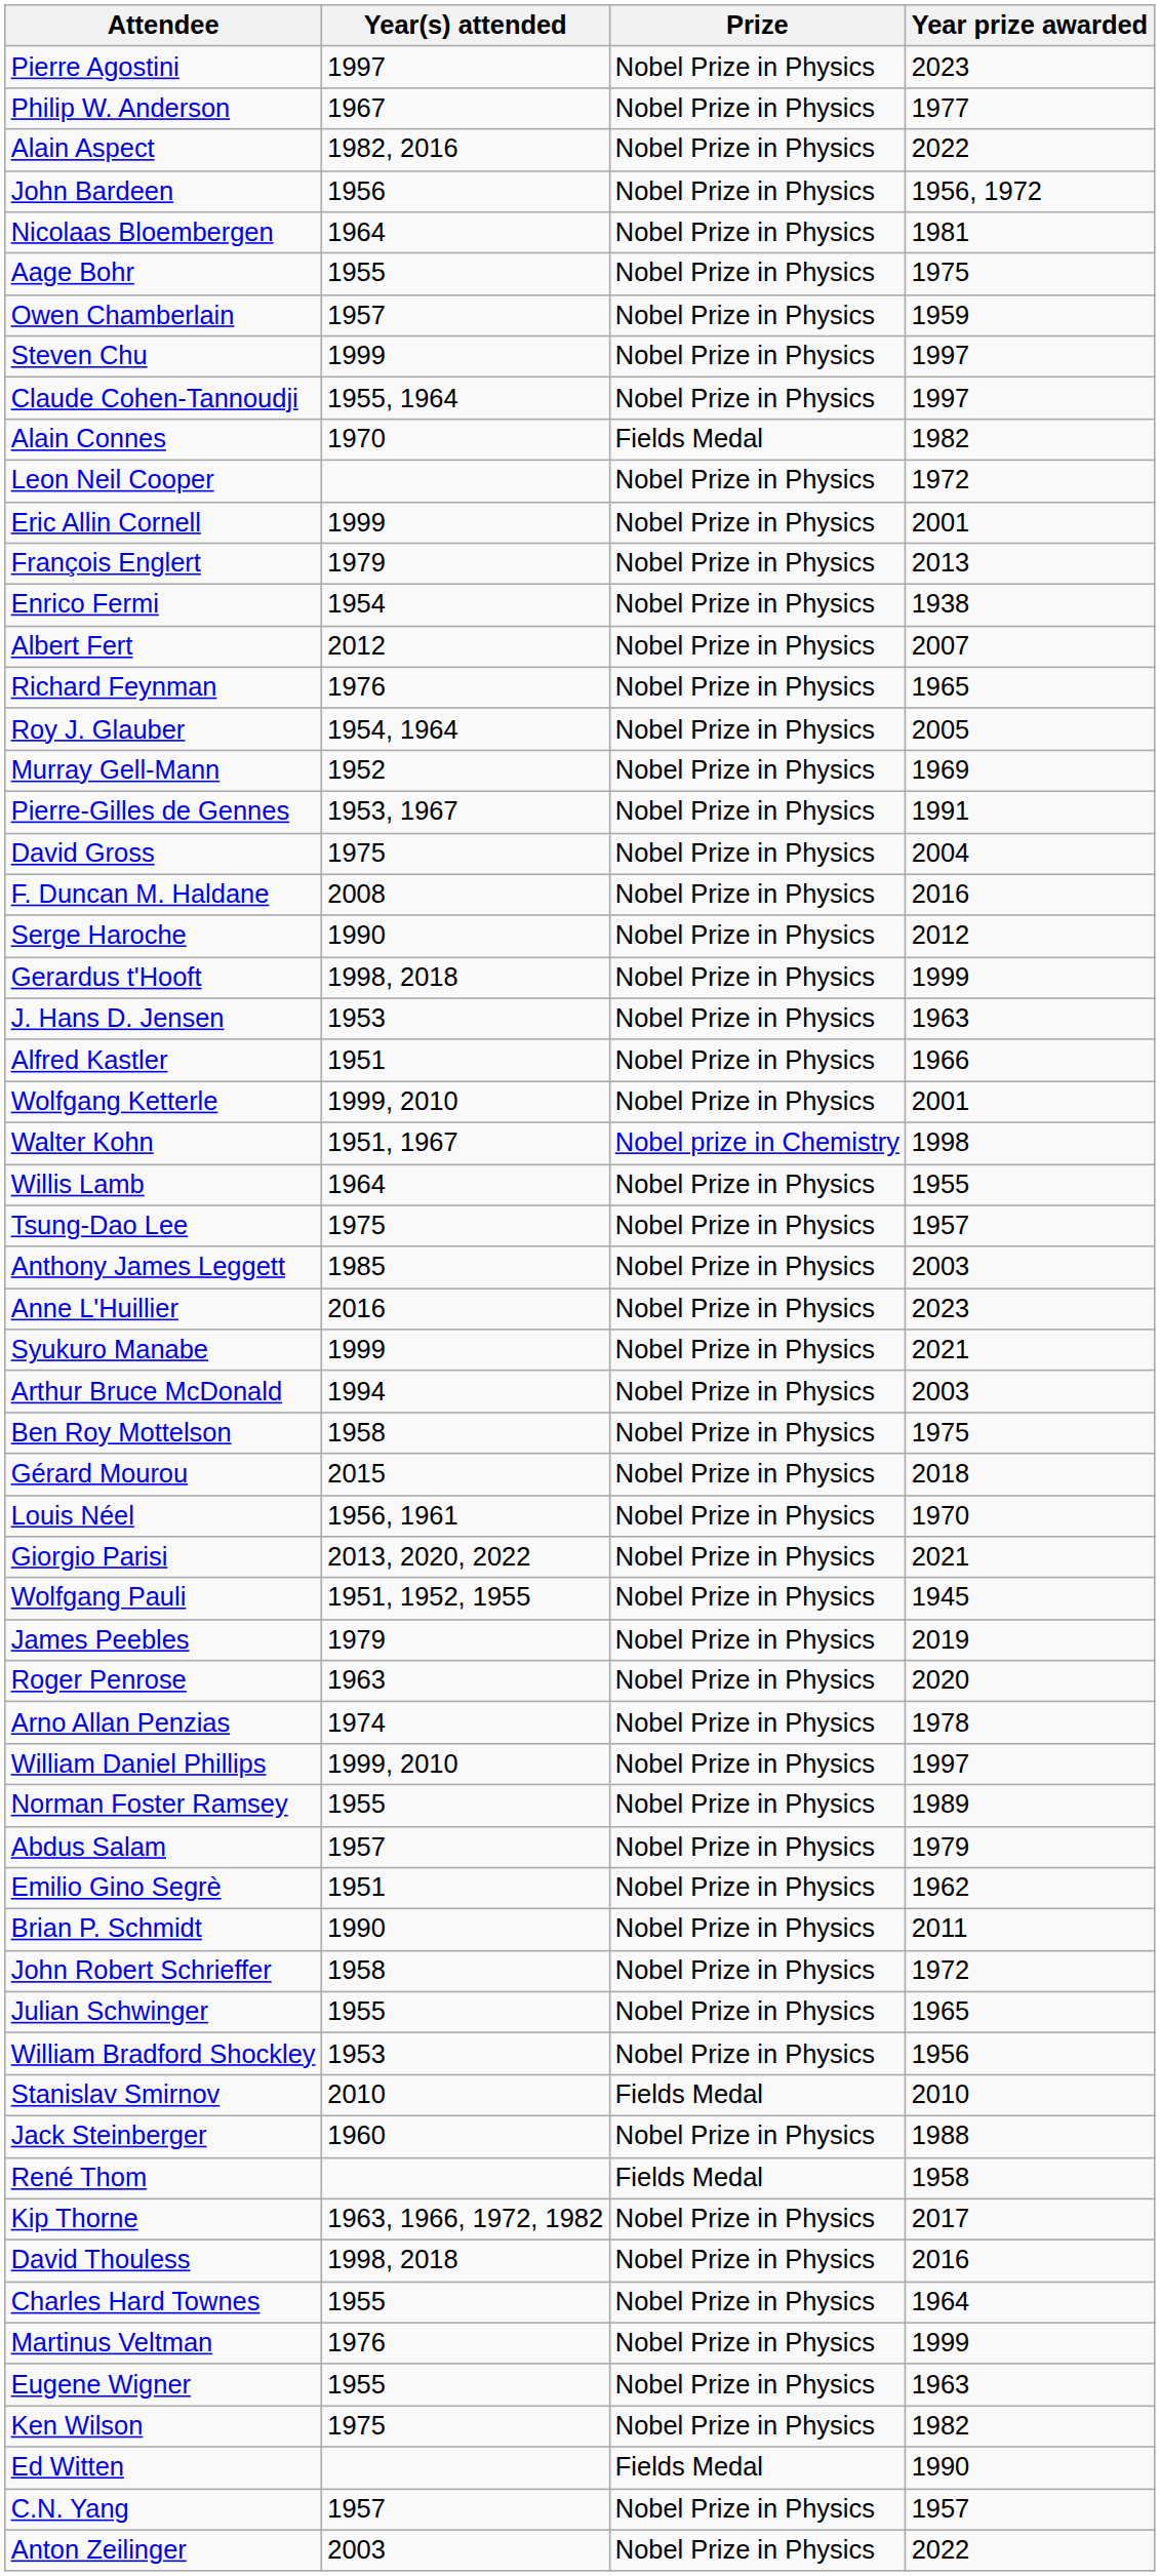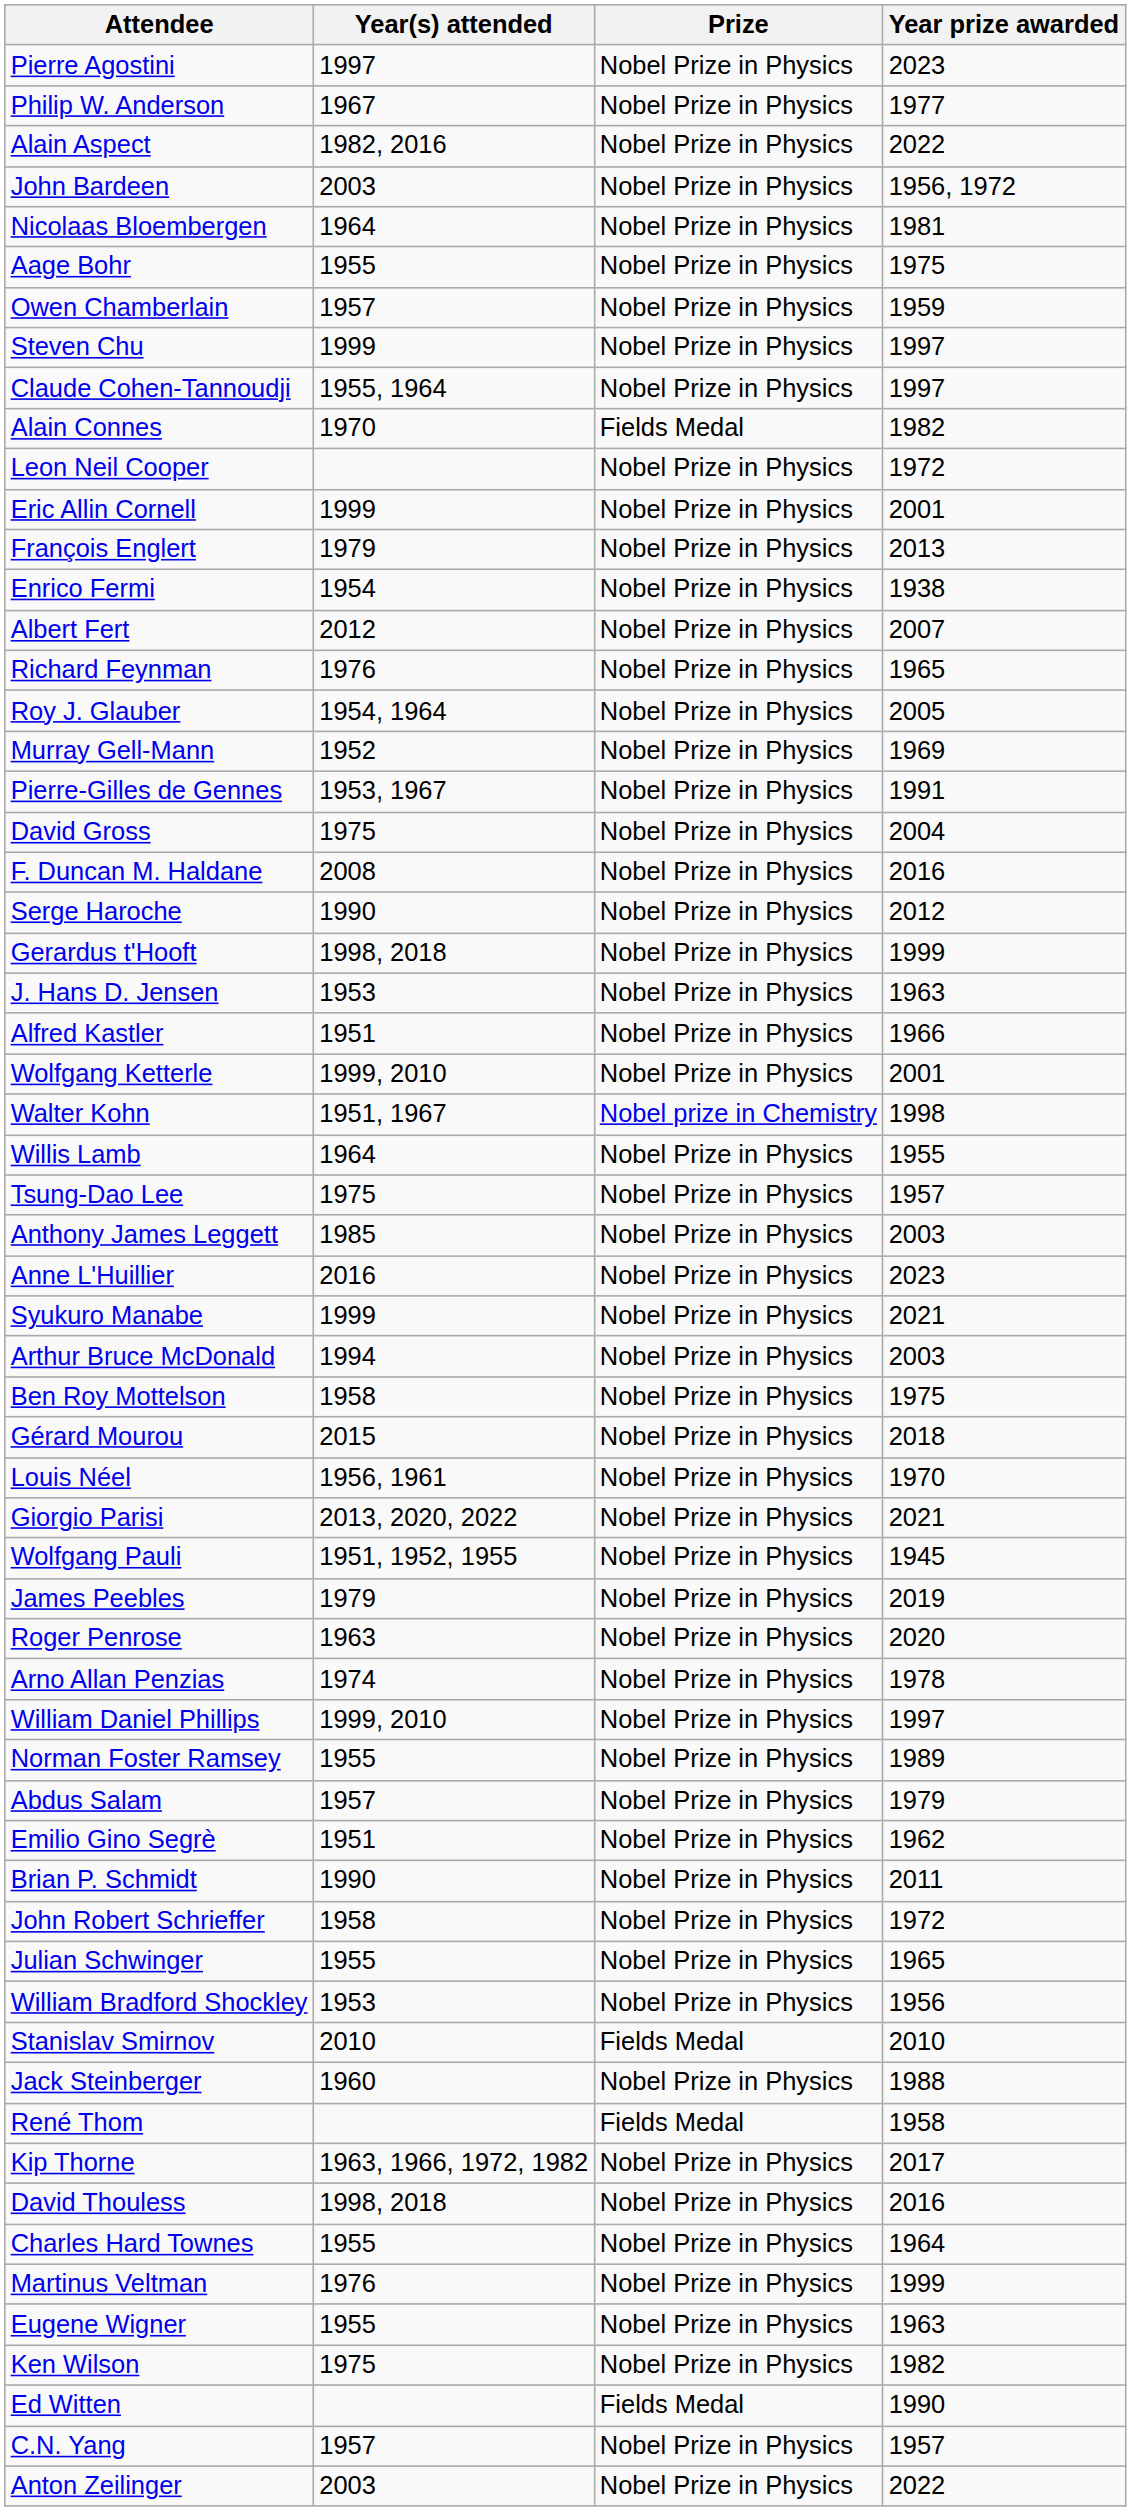John Bardeen | Year(s) attended: 1956 -> 2003
